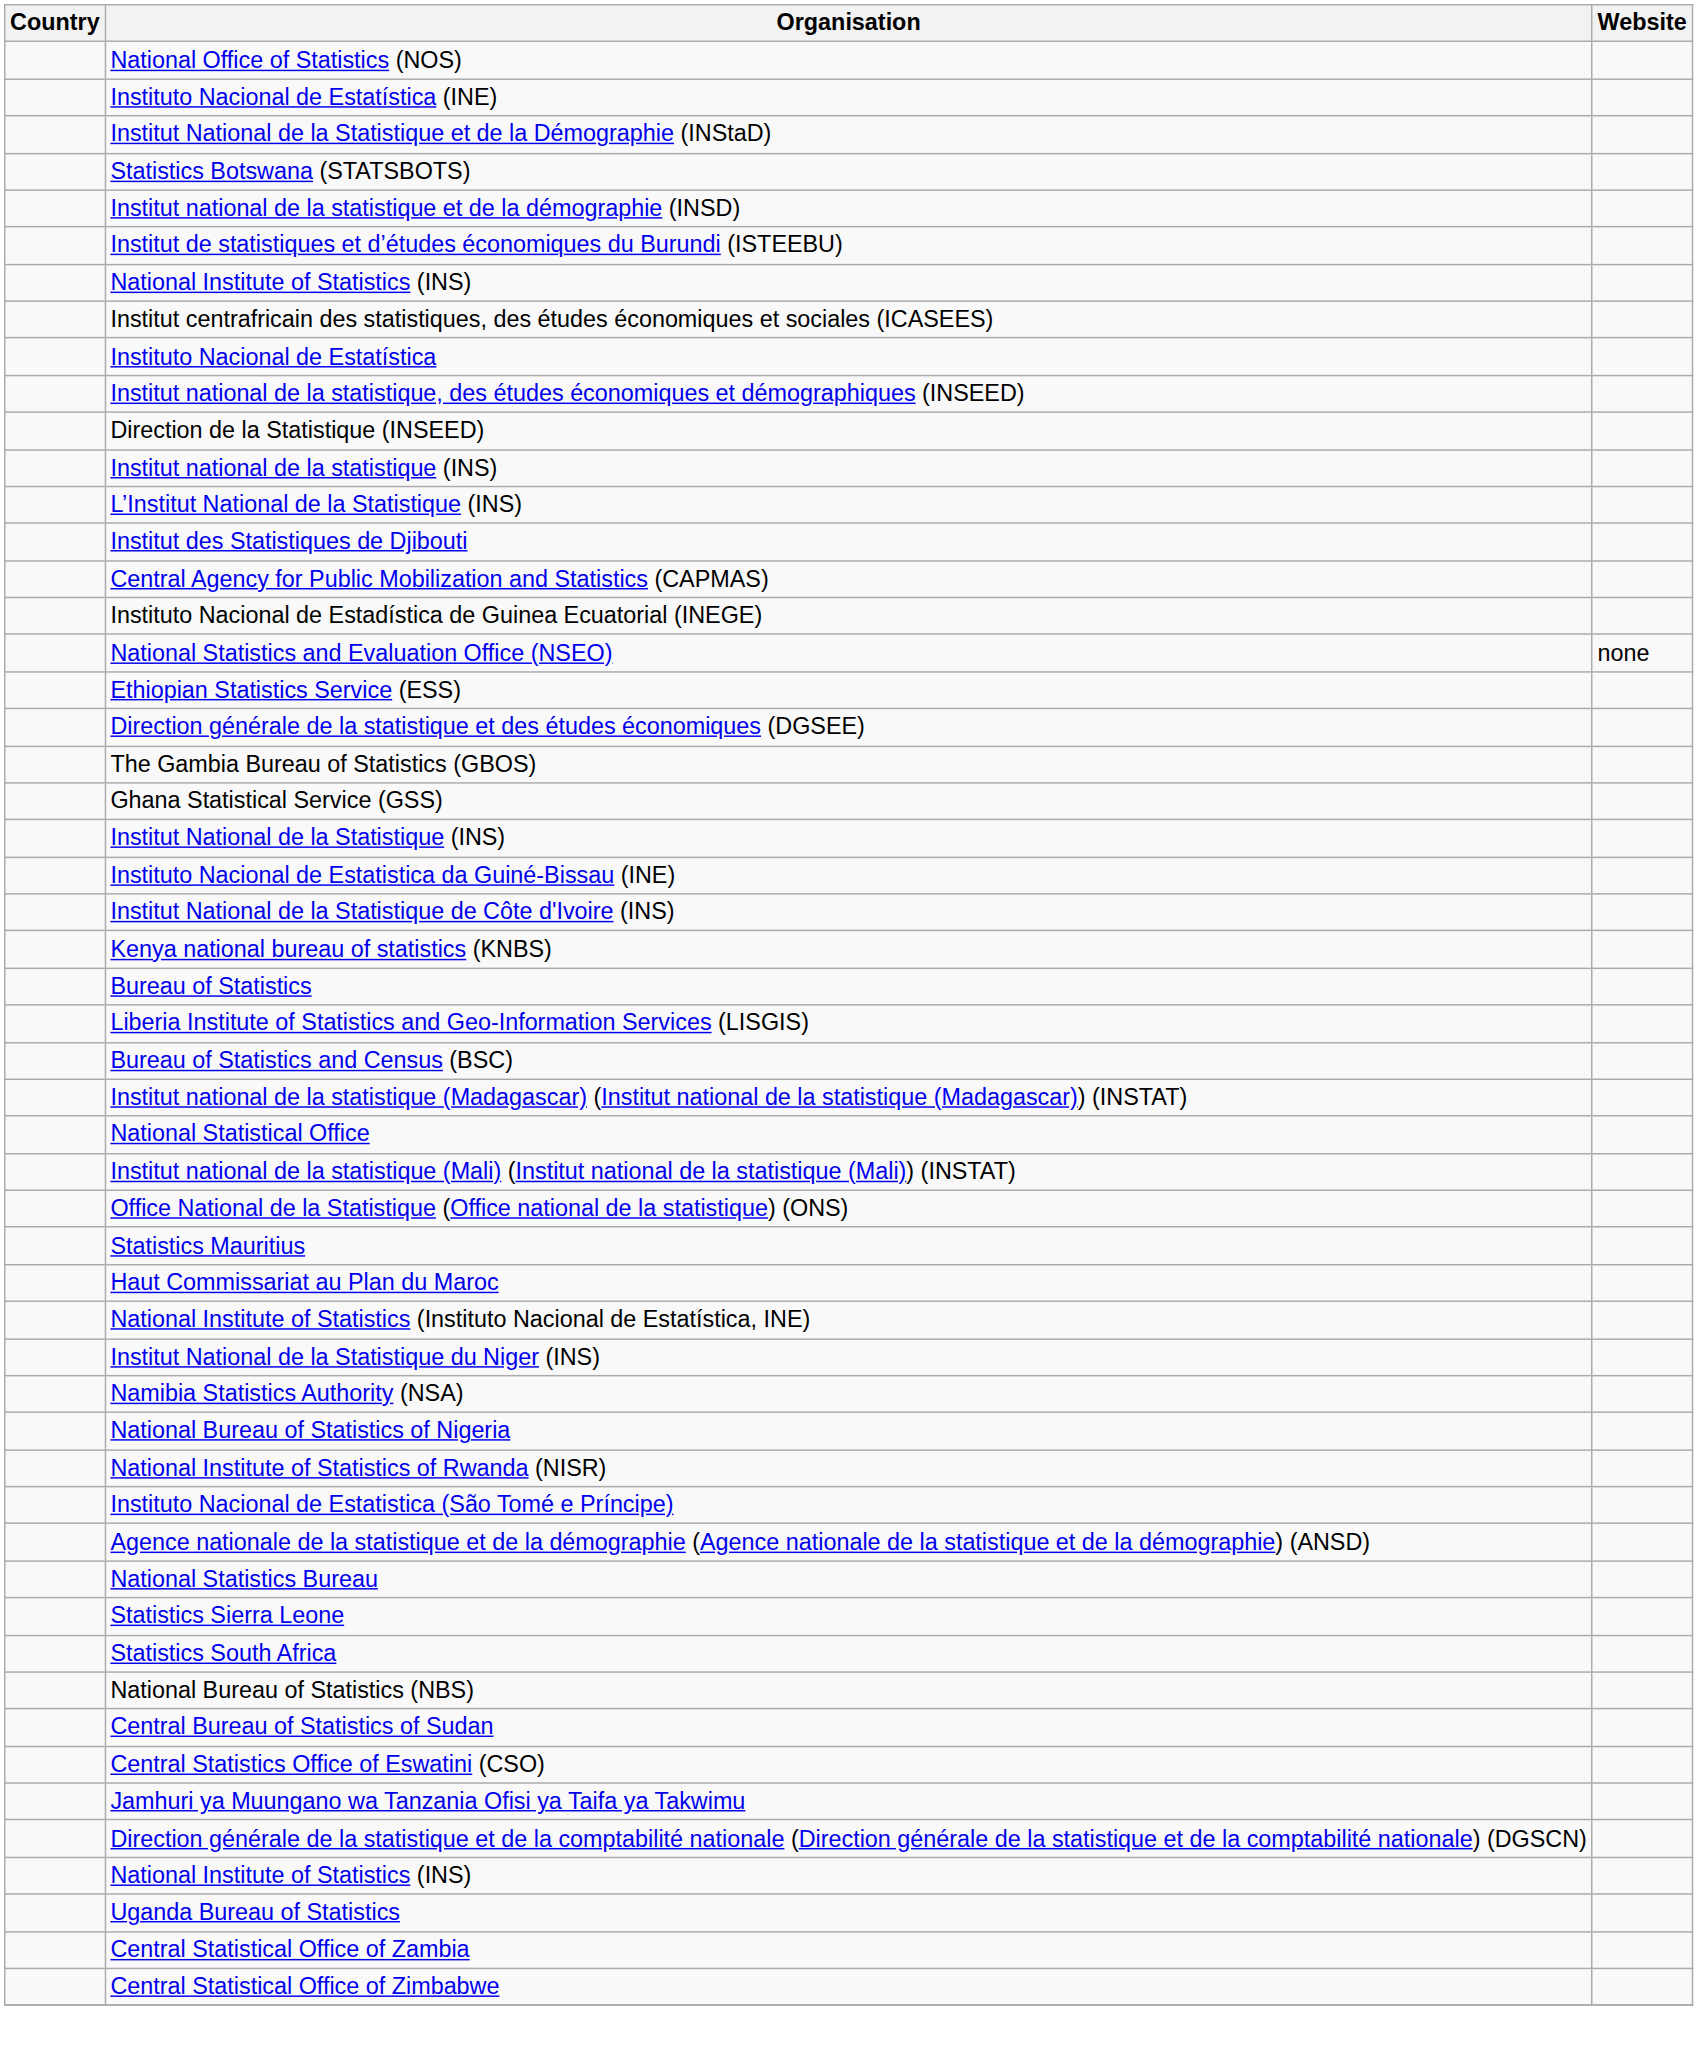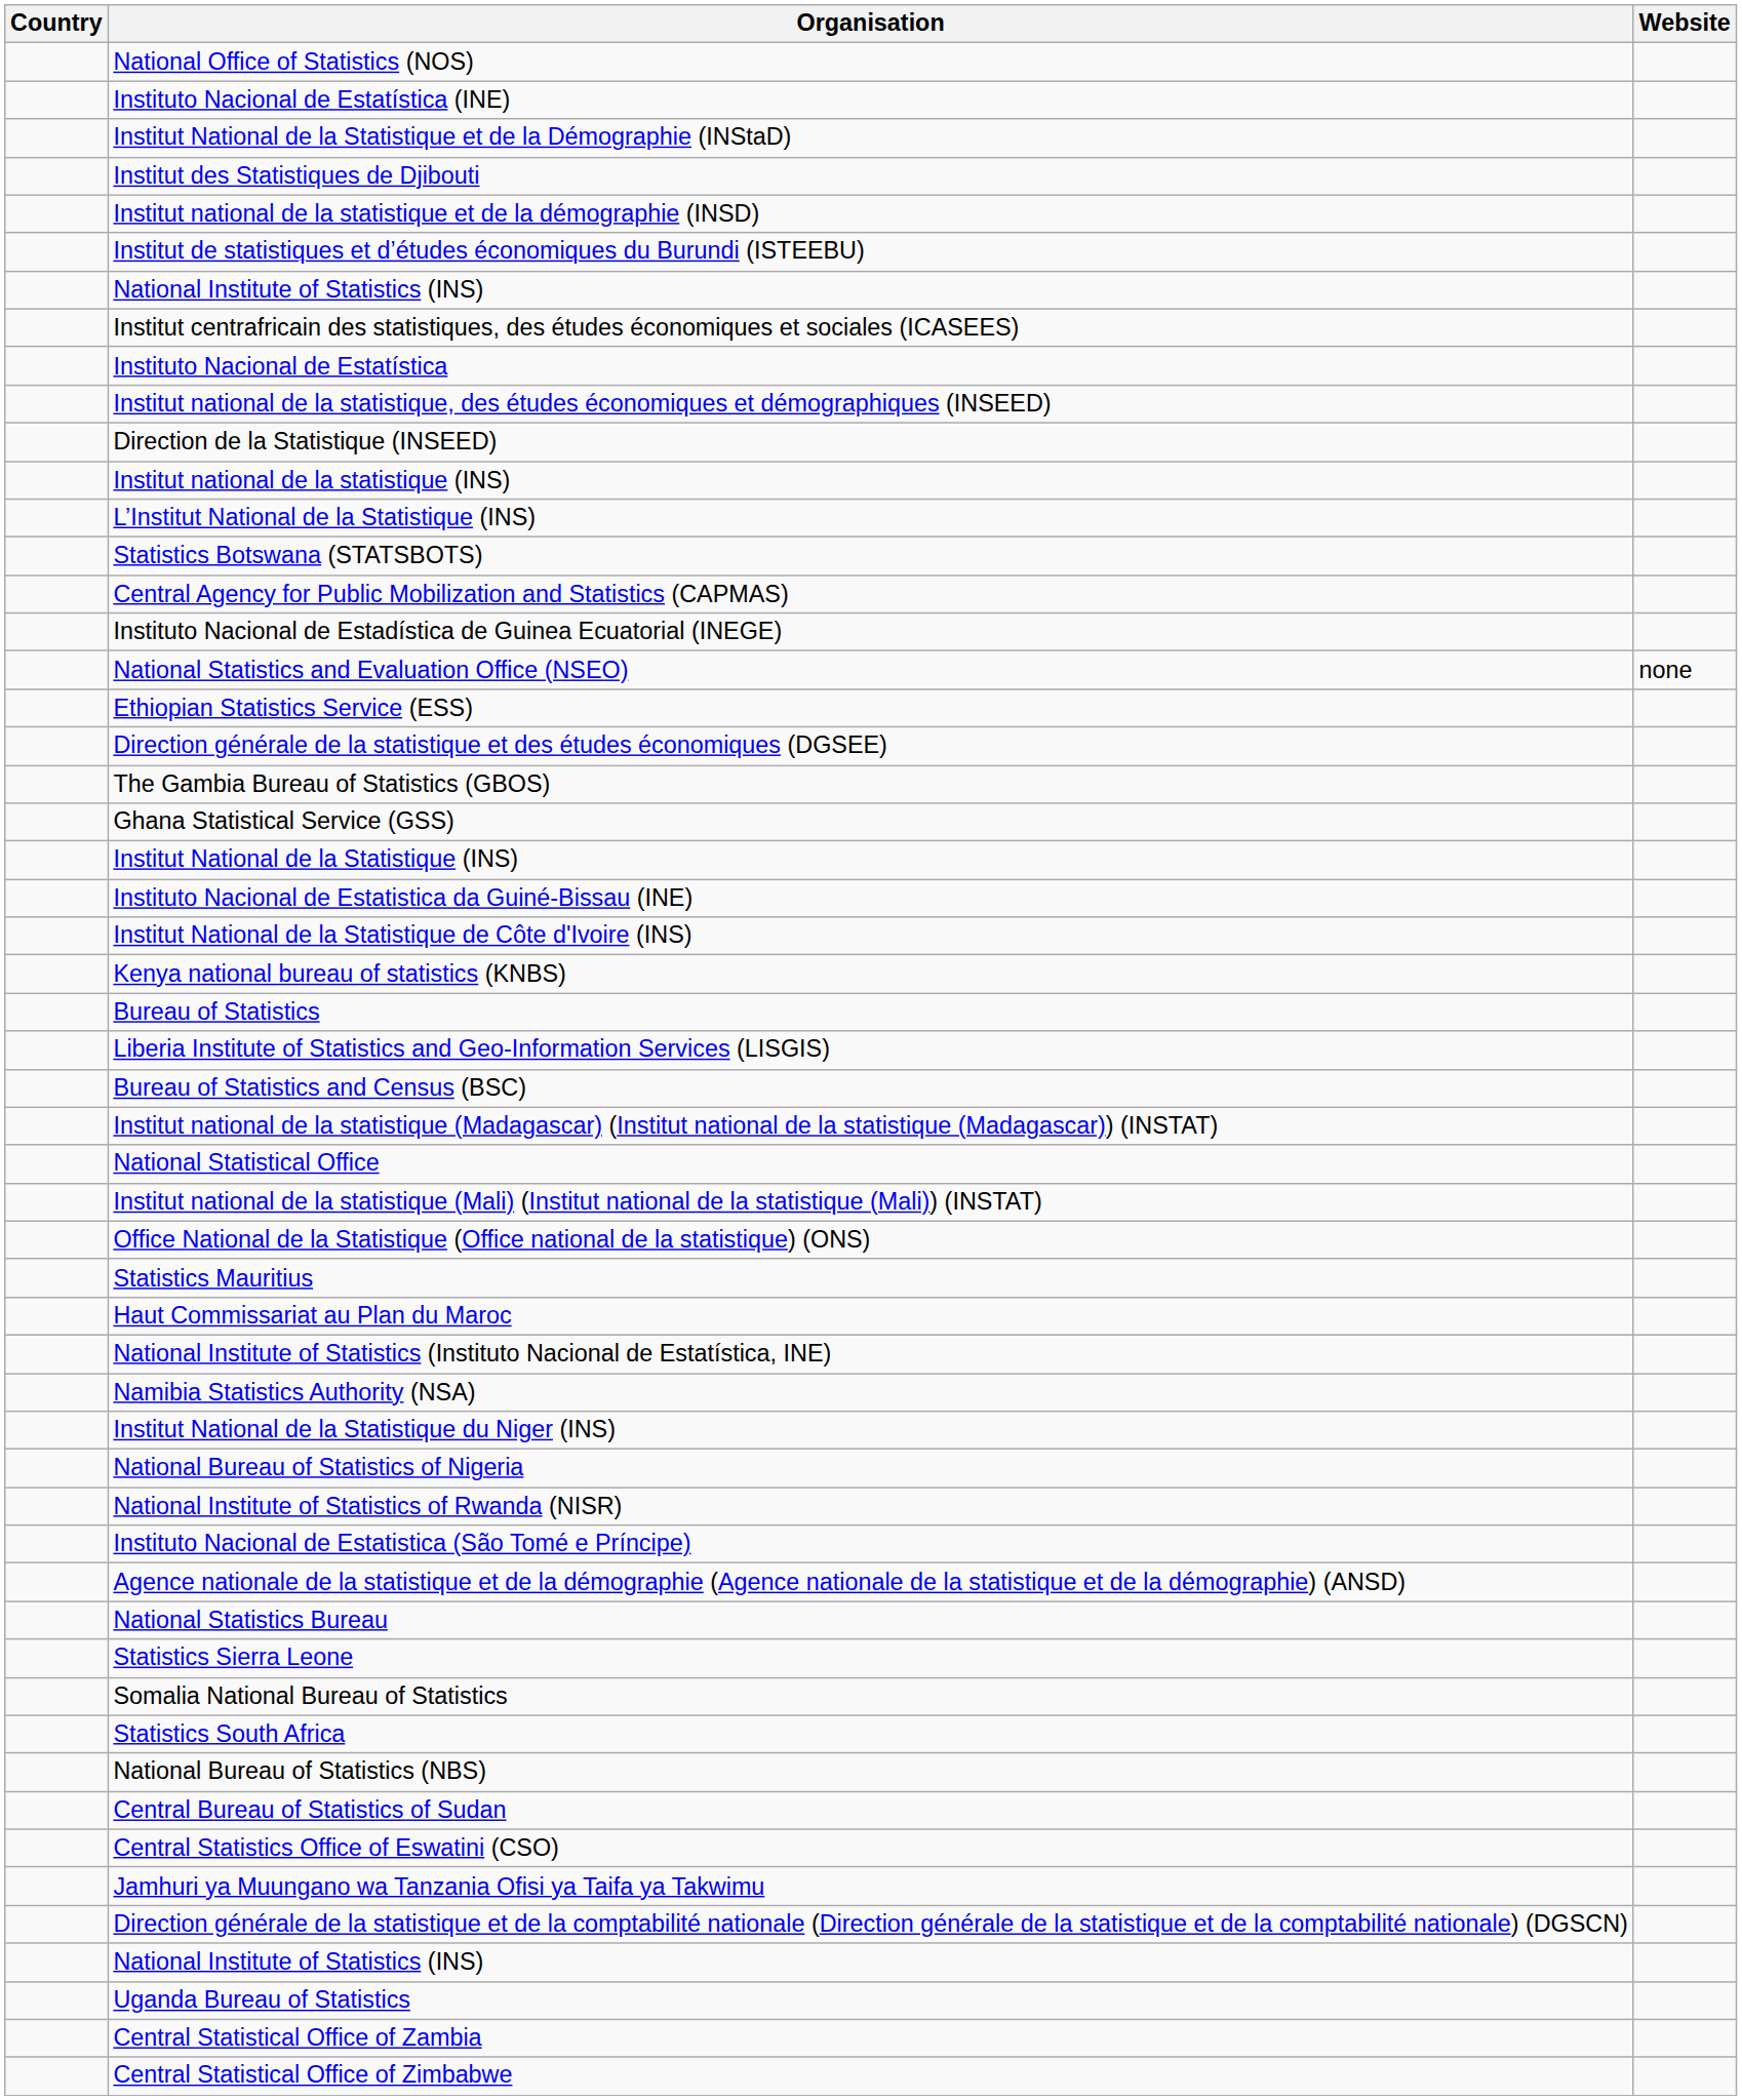rows swapped: Statistics Botswana (STATSBOTS) <-> Institut des Statistiques de Djibouti
rows swapped: Namibia Statistics Authority (NSA) <-> Institut National de la Statistique du Niger (INS)
+ row: Somalia National Bureau of Statistics
